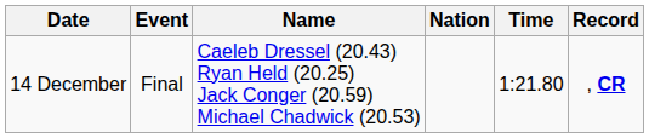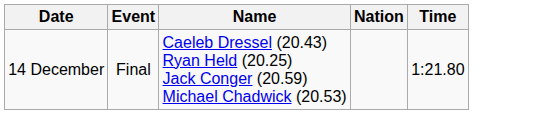- column: Record | , CR
